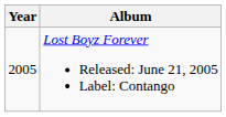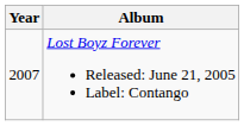Lost Boyz Forever Released: June 21, 2005 Label: Contango | Year: 2005 -> 2007
